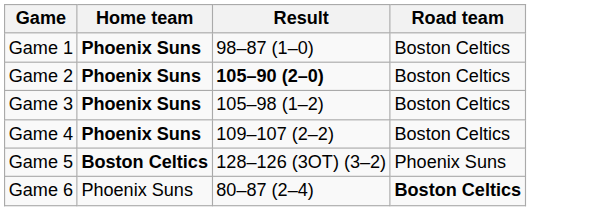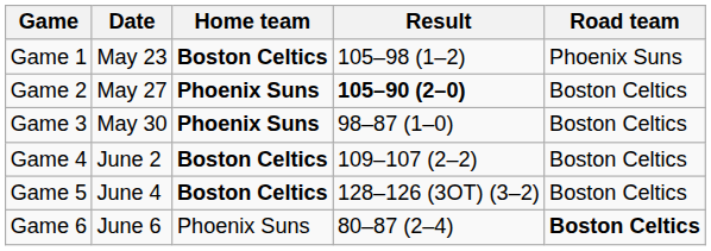+ column: Date | May 23 | May 27 | May 30 | June 2 | June 4 | June 6
Game 1 | Home team: Phoenix Suns -> Boston Celtics
Game 1 | Result: 98–87 (1–0) -> 105–98 (1–2)
Game 1 | Road team: Boston Celtics -> Phoenix Suns
Game 3 | Result: 105–98 (1–2) -> 98–87 (1–0)
Game 4 | Home team: Phoenix Suns -> Boston Celtics
Game 5 | Road team: Phoenix Suns -> Boston Celtics
